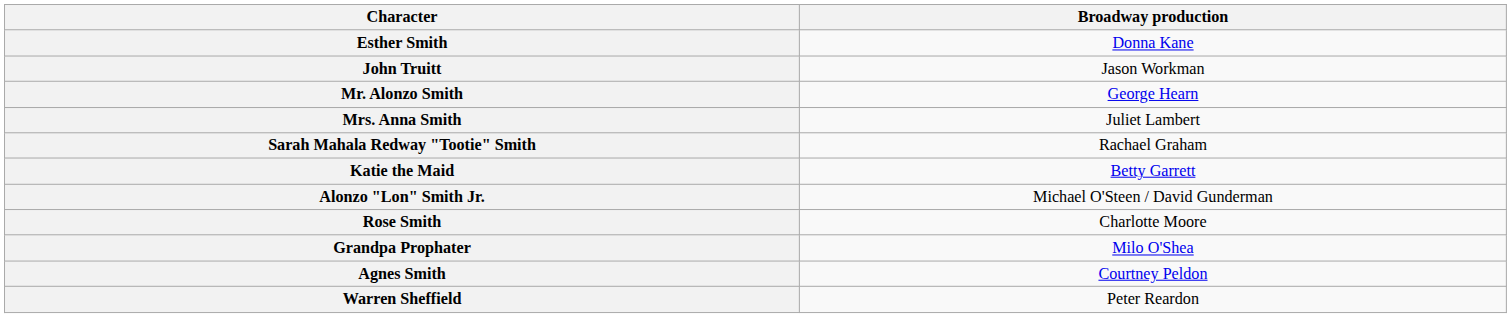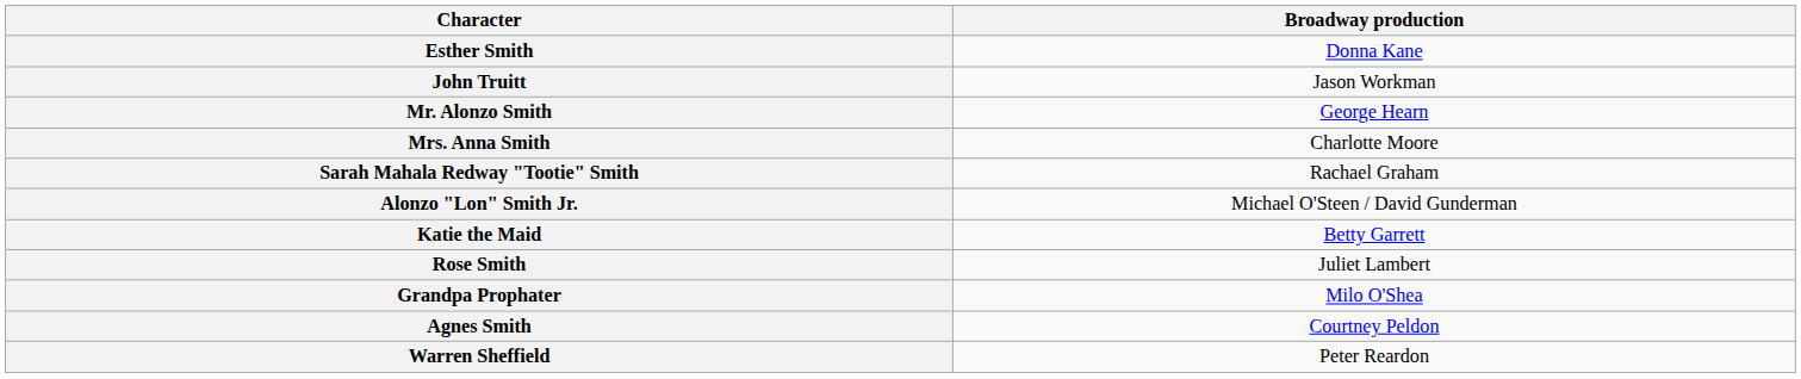Mrs. Anna Smith | Broadway production: Juliet Lambert -> Charlotte Moore
rows swapped: Katie the Maid <-> Alonzo "Lon" Smith Jr.
Rose Smith | Broadway production: Charlotte Moore -> Juliet Lambert
